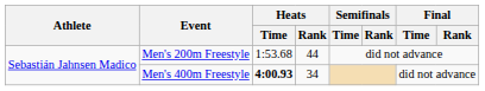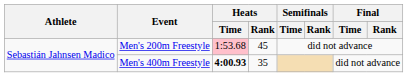Men's 200m Freestyle | Heats / Time: no background -> pink background
Men's 200m Freestyle | Heats / Rank: 44 -> 45
Men's 400m Freestyle | Heats / Rank: 34 -> 35
